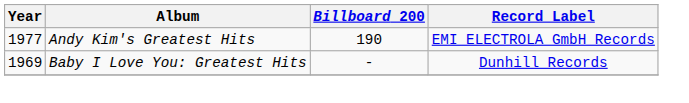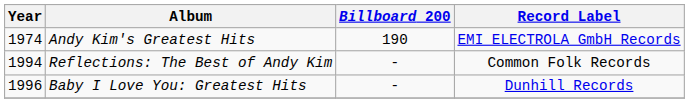Andy Kim's Greatest Hits | Year: 1977 -> 1974
+ row: 1994 | Reflections: The Best of Andy Kim | - | Common Folk Records
Baby I Love You: Greatest Hits | Year: 1969 -> 1996
